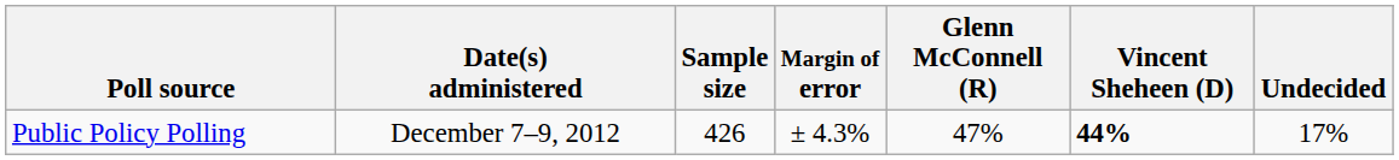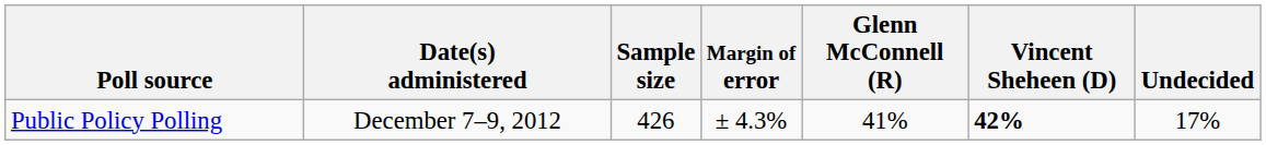Public Policy Polling | Glenn McConnell (R): 47% -> 41%
Public Policy Polling | Vincent Sheheen (D): 44% -> 42%
